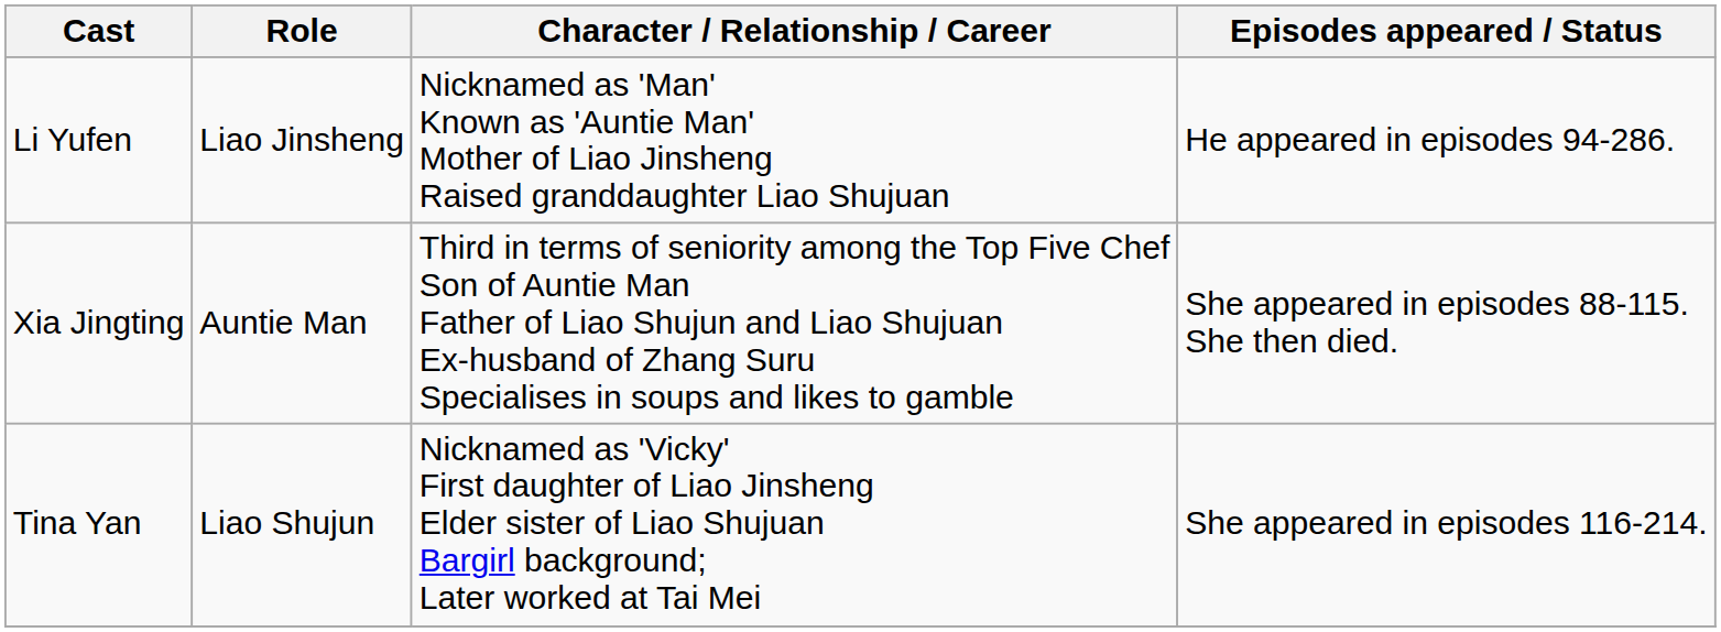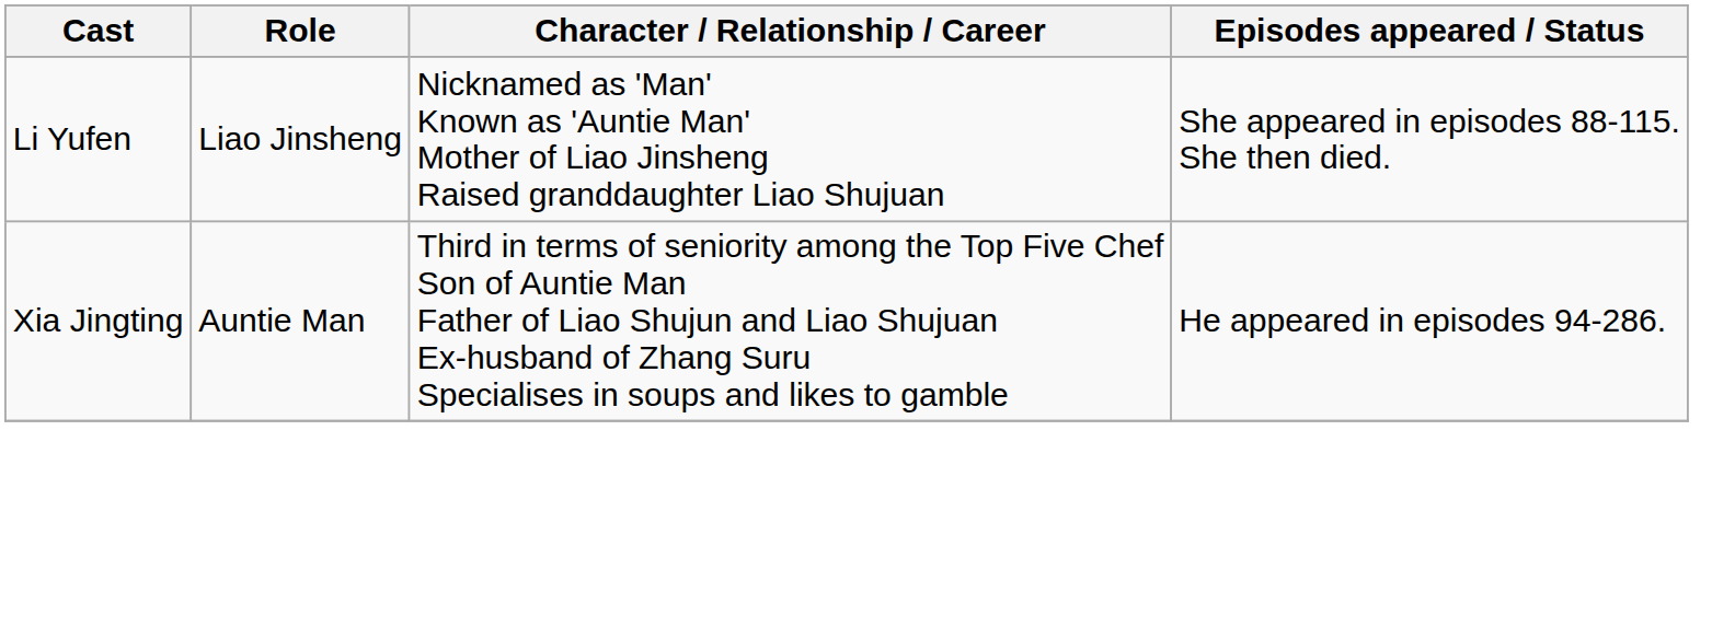Li Yufen | Episodes appeared / Status: He appeared in episodes 94-286. -> She appeared in episodes 88-115. She then died.
Xia Jingting | Episodes appeared / Status: She appeared in episodes 88-115. She then died. -> He appeared in episodes 94-286.
- row: Tina Yan | Liao Shujun | Nicknamed as 'Vicky' First daughter of Liao Jinsheng Elder sister of Liao Shujuan Bargirl background; Later worked at Tai Mei | She appeared in episodes 116-214.
